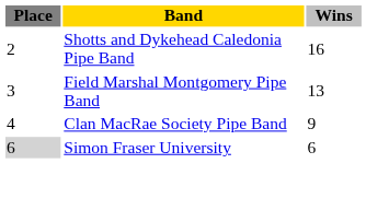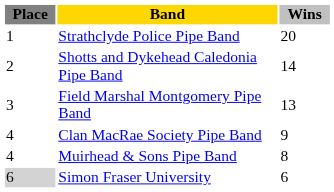+ row: 1 | Strathclyde Police Pipe Band | 20
Shotts and Dykehead Caledonia Pipe Band | Wins: 16 -> 14
+ row: 4 | Muirhead & Sons Pipe Band | 8
